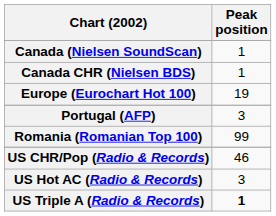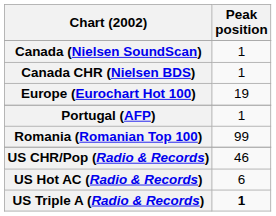Portugal (AFP) | Peak position: 3 -> 1
US Hot AC (Radio & Records) | Peak position: 3 -> 6
